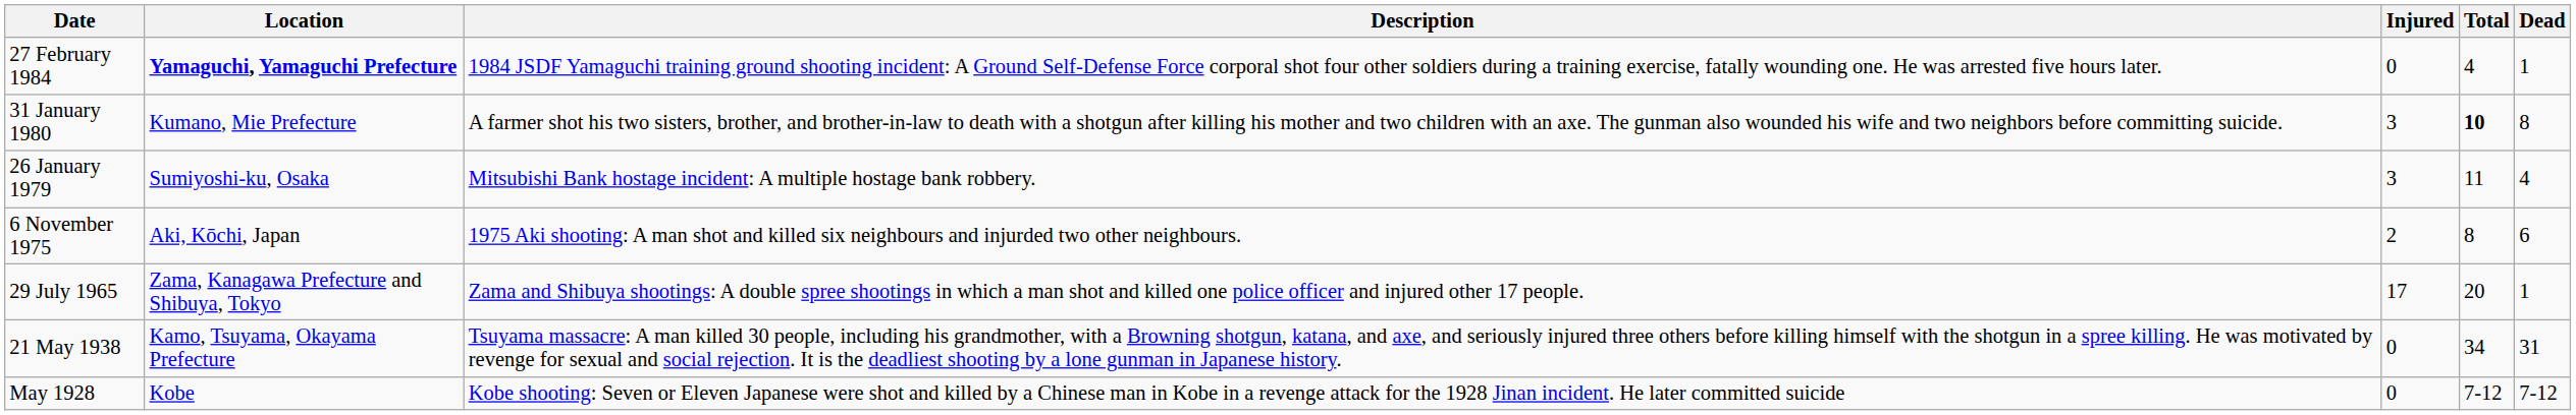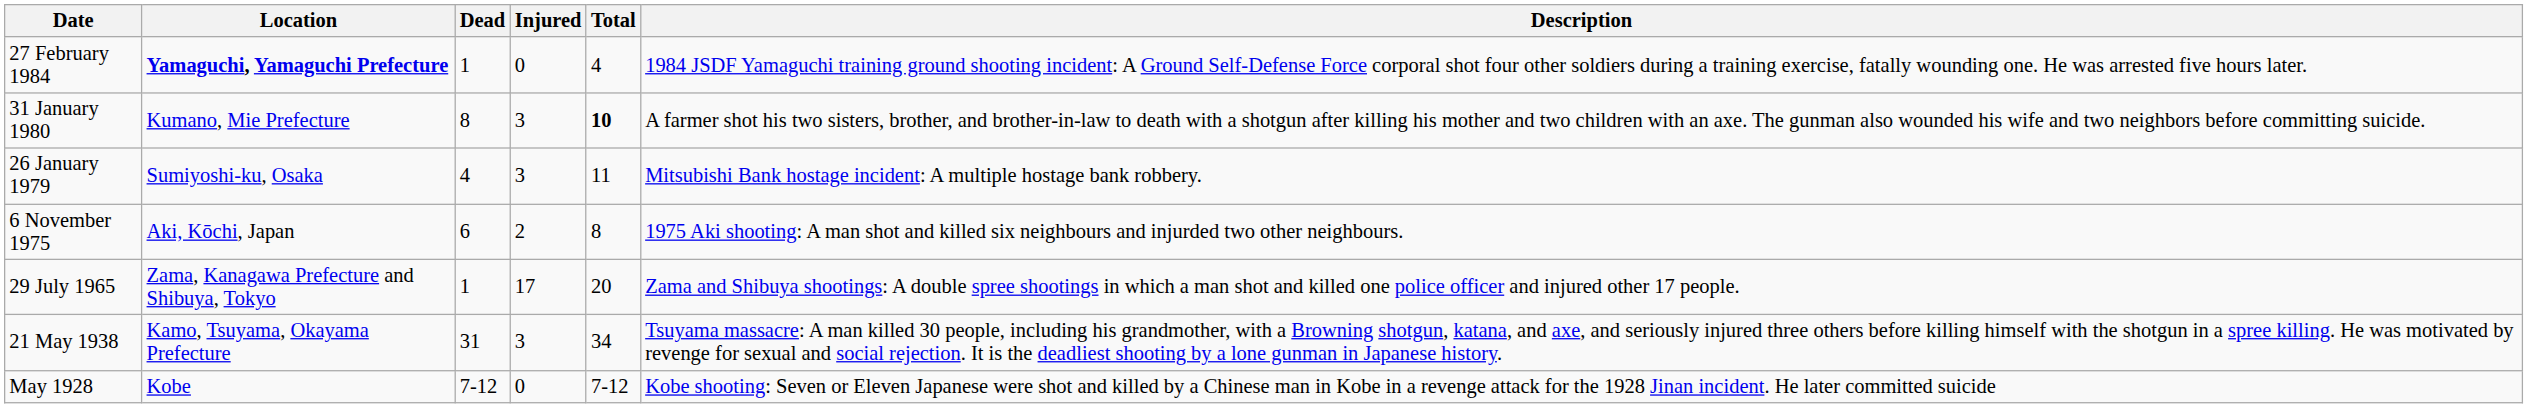columns swapped: Dead <-> Description
21 May 1938 | Injured: 0 -> 3
